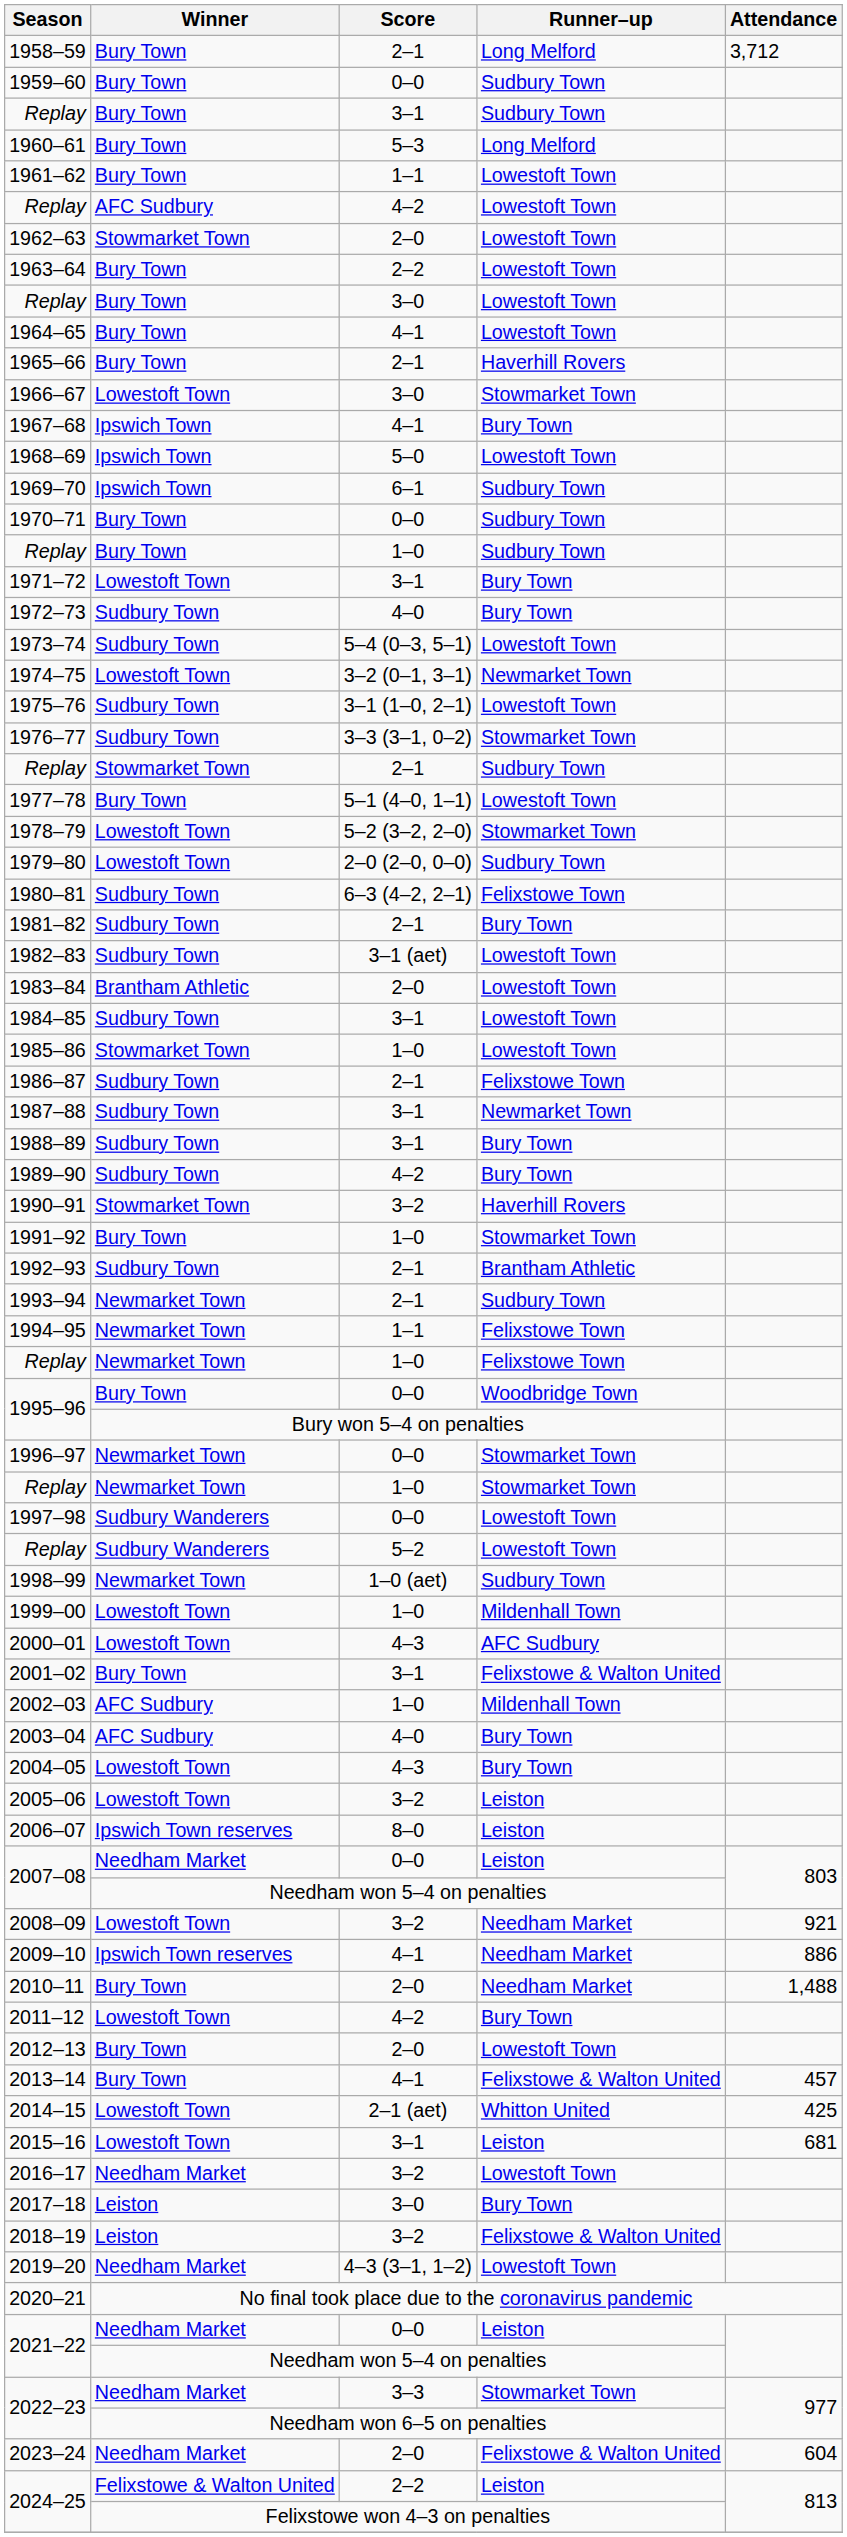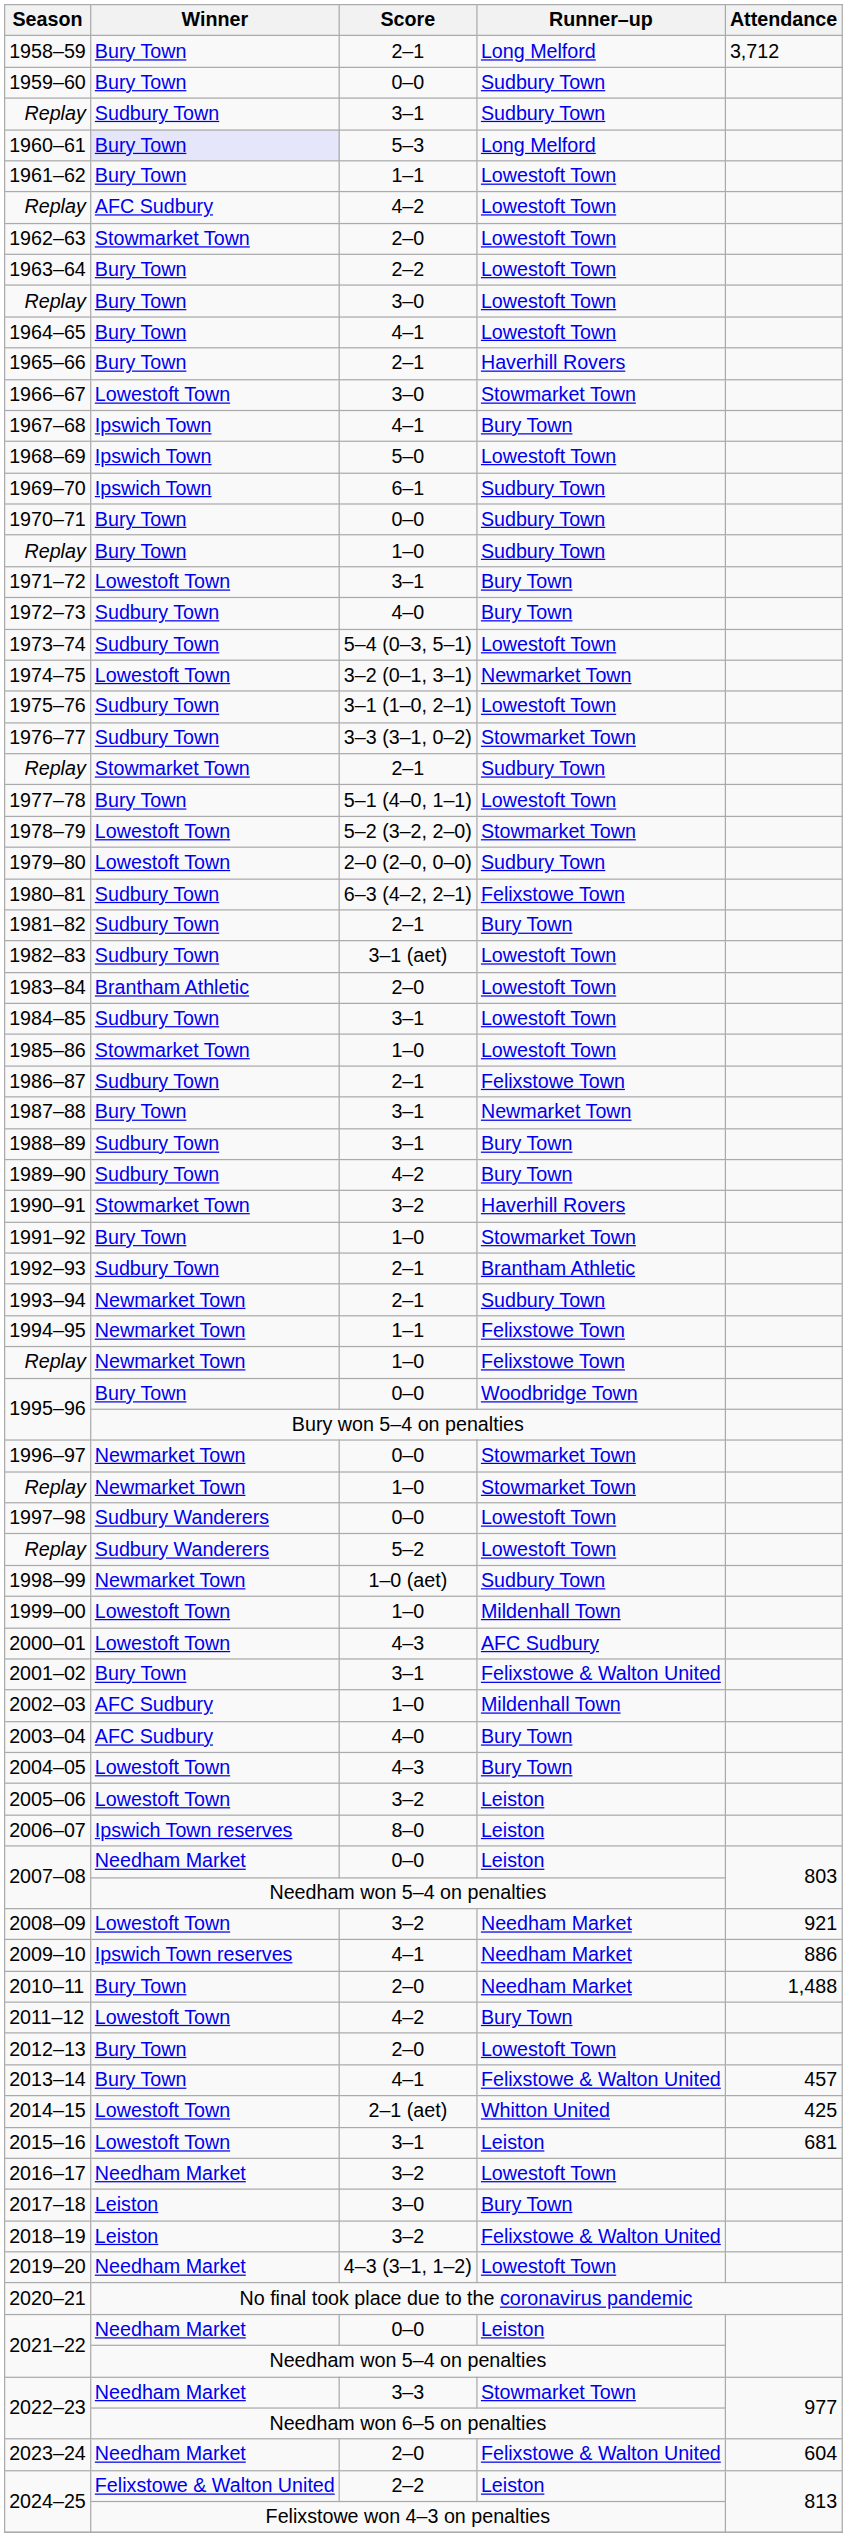Replay / 3–1 | Winner: Bury Town -> Sudbury Town
1960–61 | Winner: no background -> lavender background
1987–88 | Winner: Sudbury Town -> Bury Town
